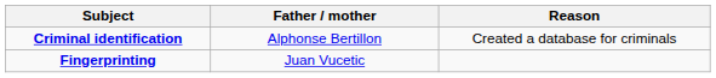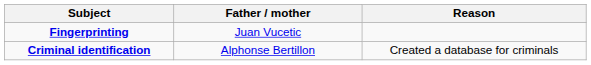rows swapped: Criminal identification <-> Fingerprinting
